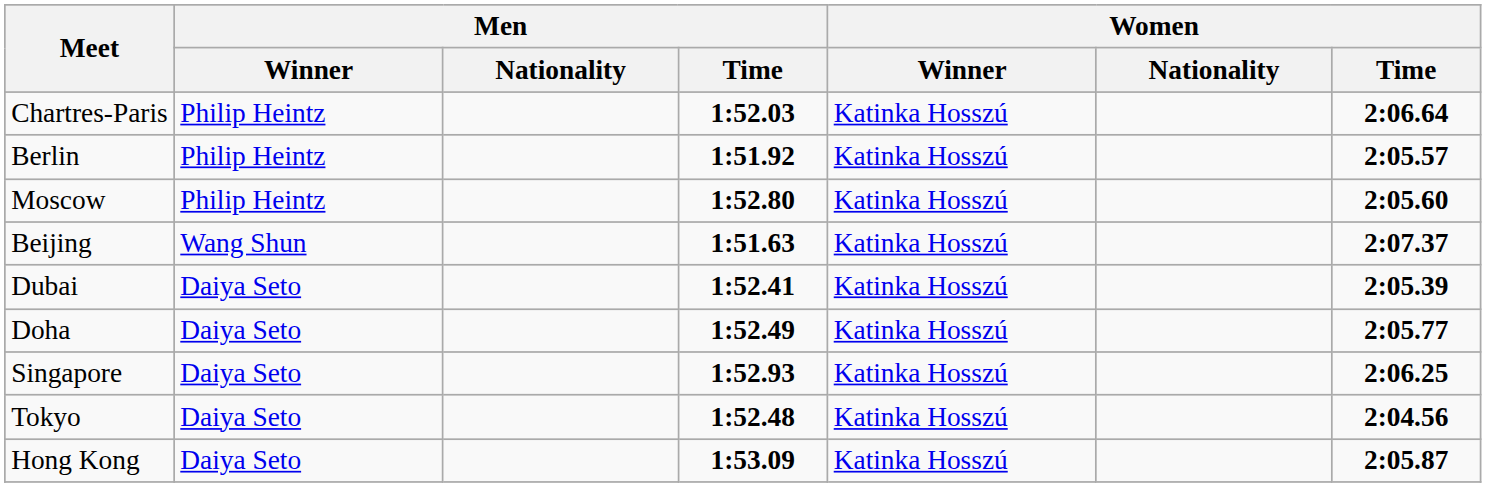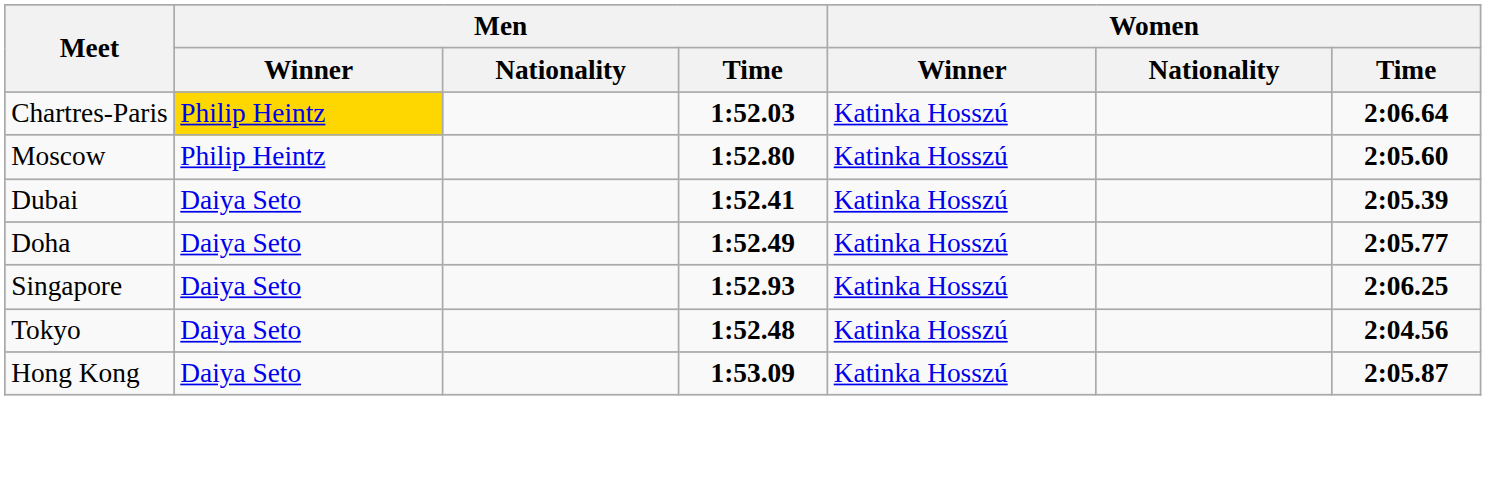Chartres-Paris | Men / Winner: no background -> gold background
- row: Berlin | Philip Heintz | 1:51.92 | Katinka Hosszú | 2:05.57
- row: Beijing | Wang Shun | 1:51.63 | Katinka Hosszú | 2:07.37
